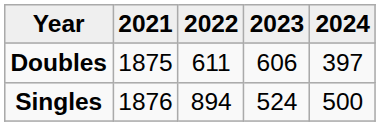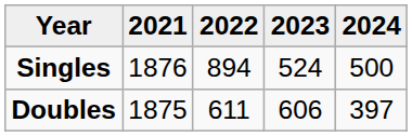rows swapped: Singles <-> Doubles
